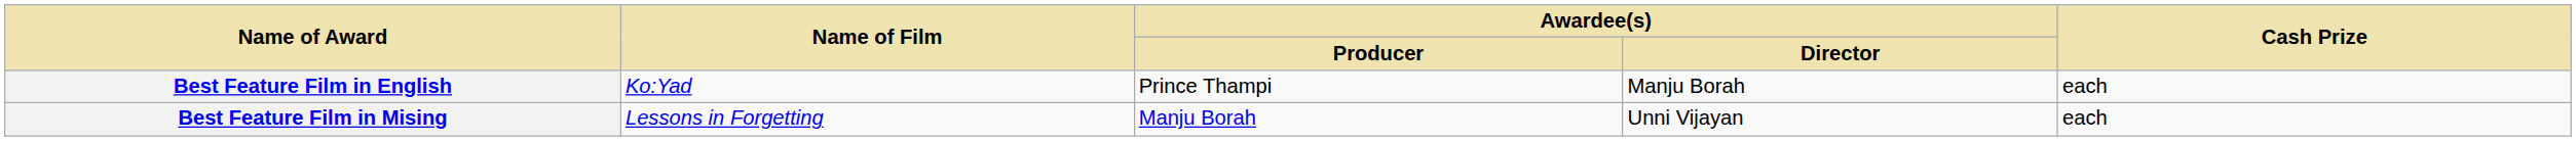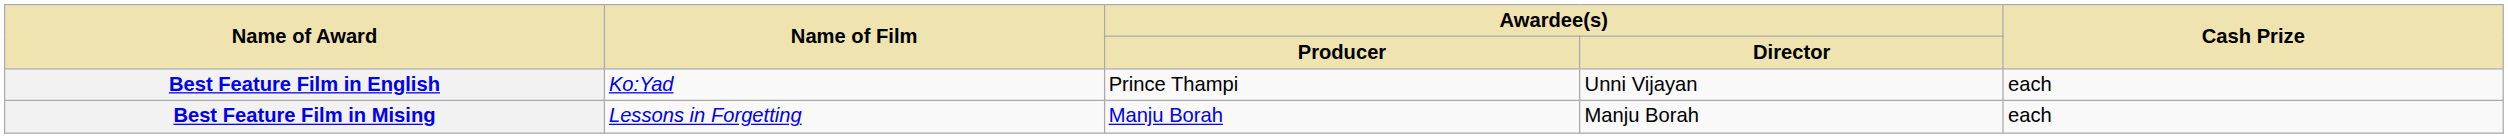Best Feature Film in English | Awardee(s) / Director: Manju Borah -> Unni Vijayan
Best Feature Film in Mising | Awardee(s) / Director: Unni Vijayan -> Manju Borah
